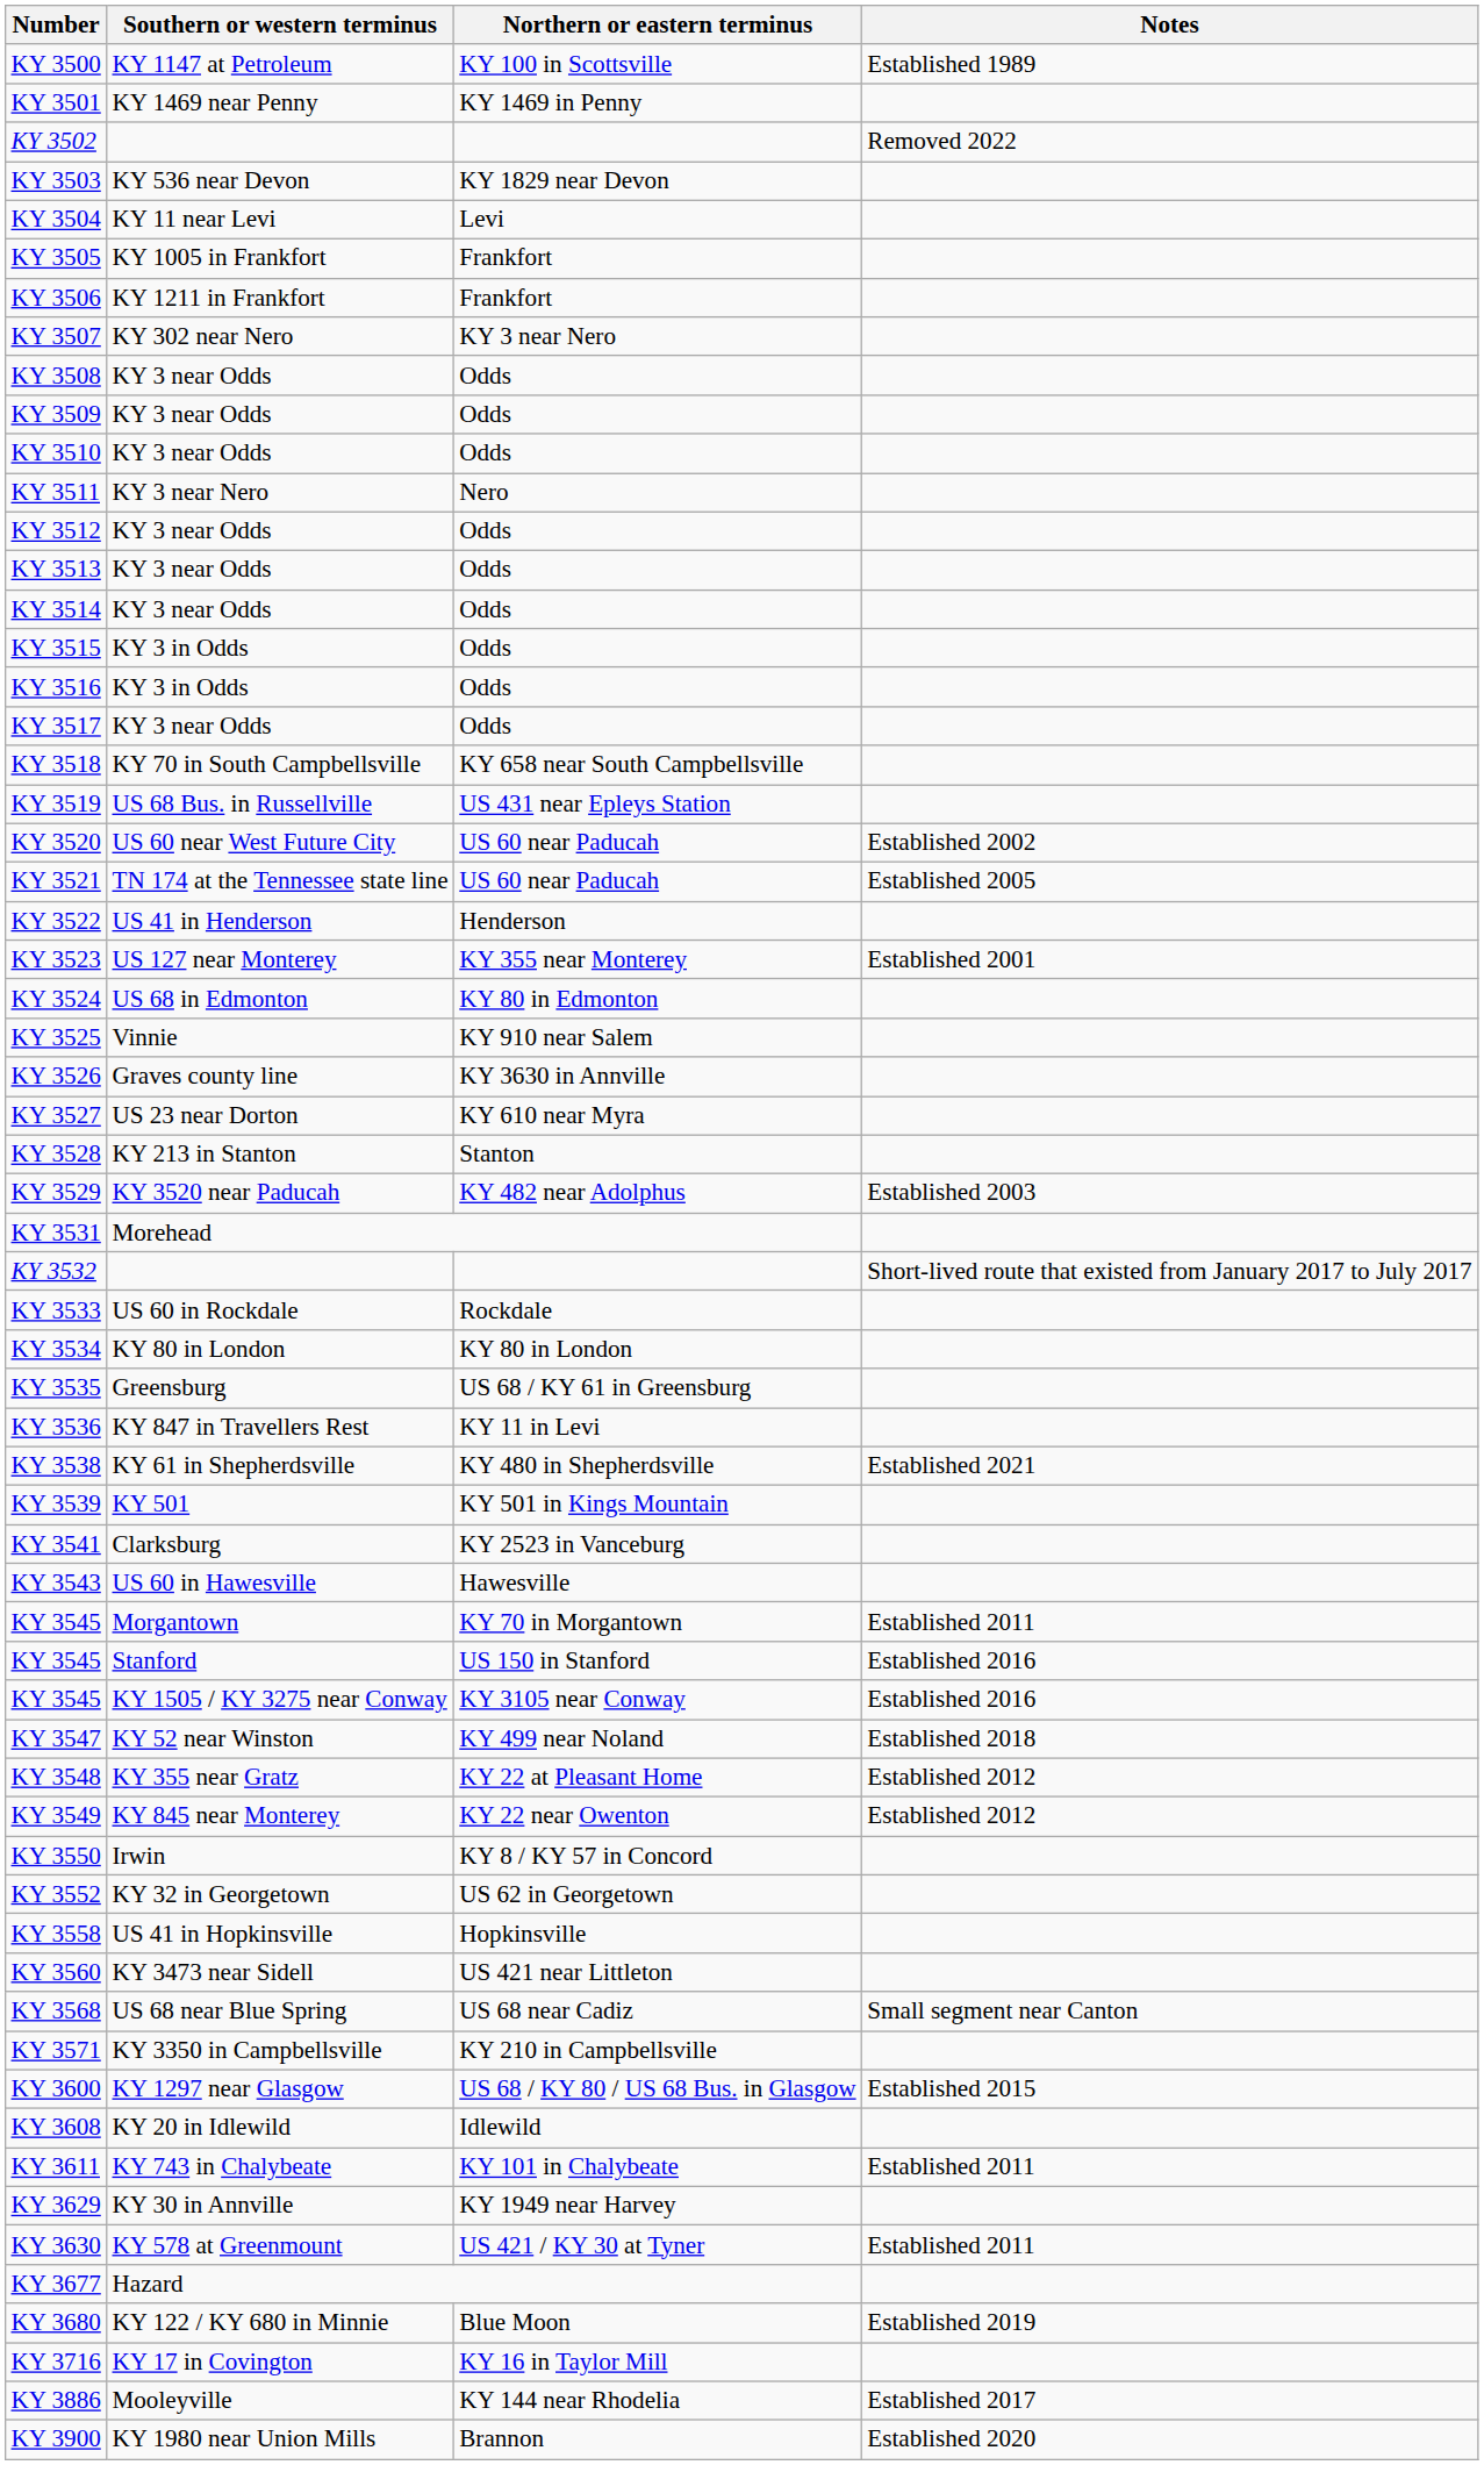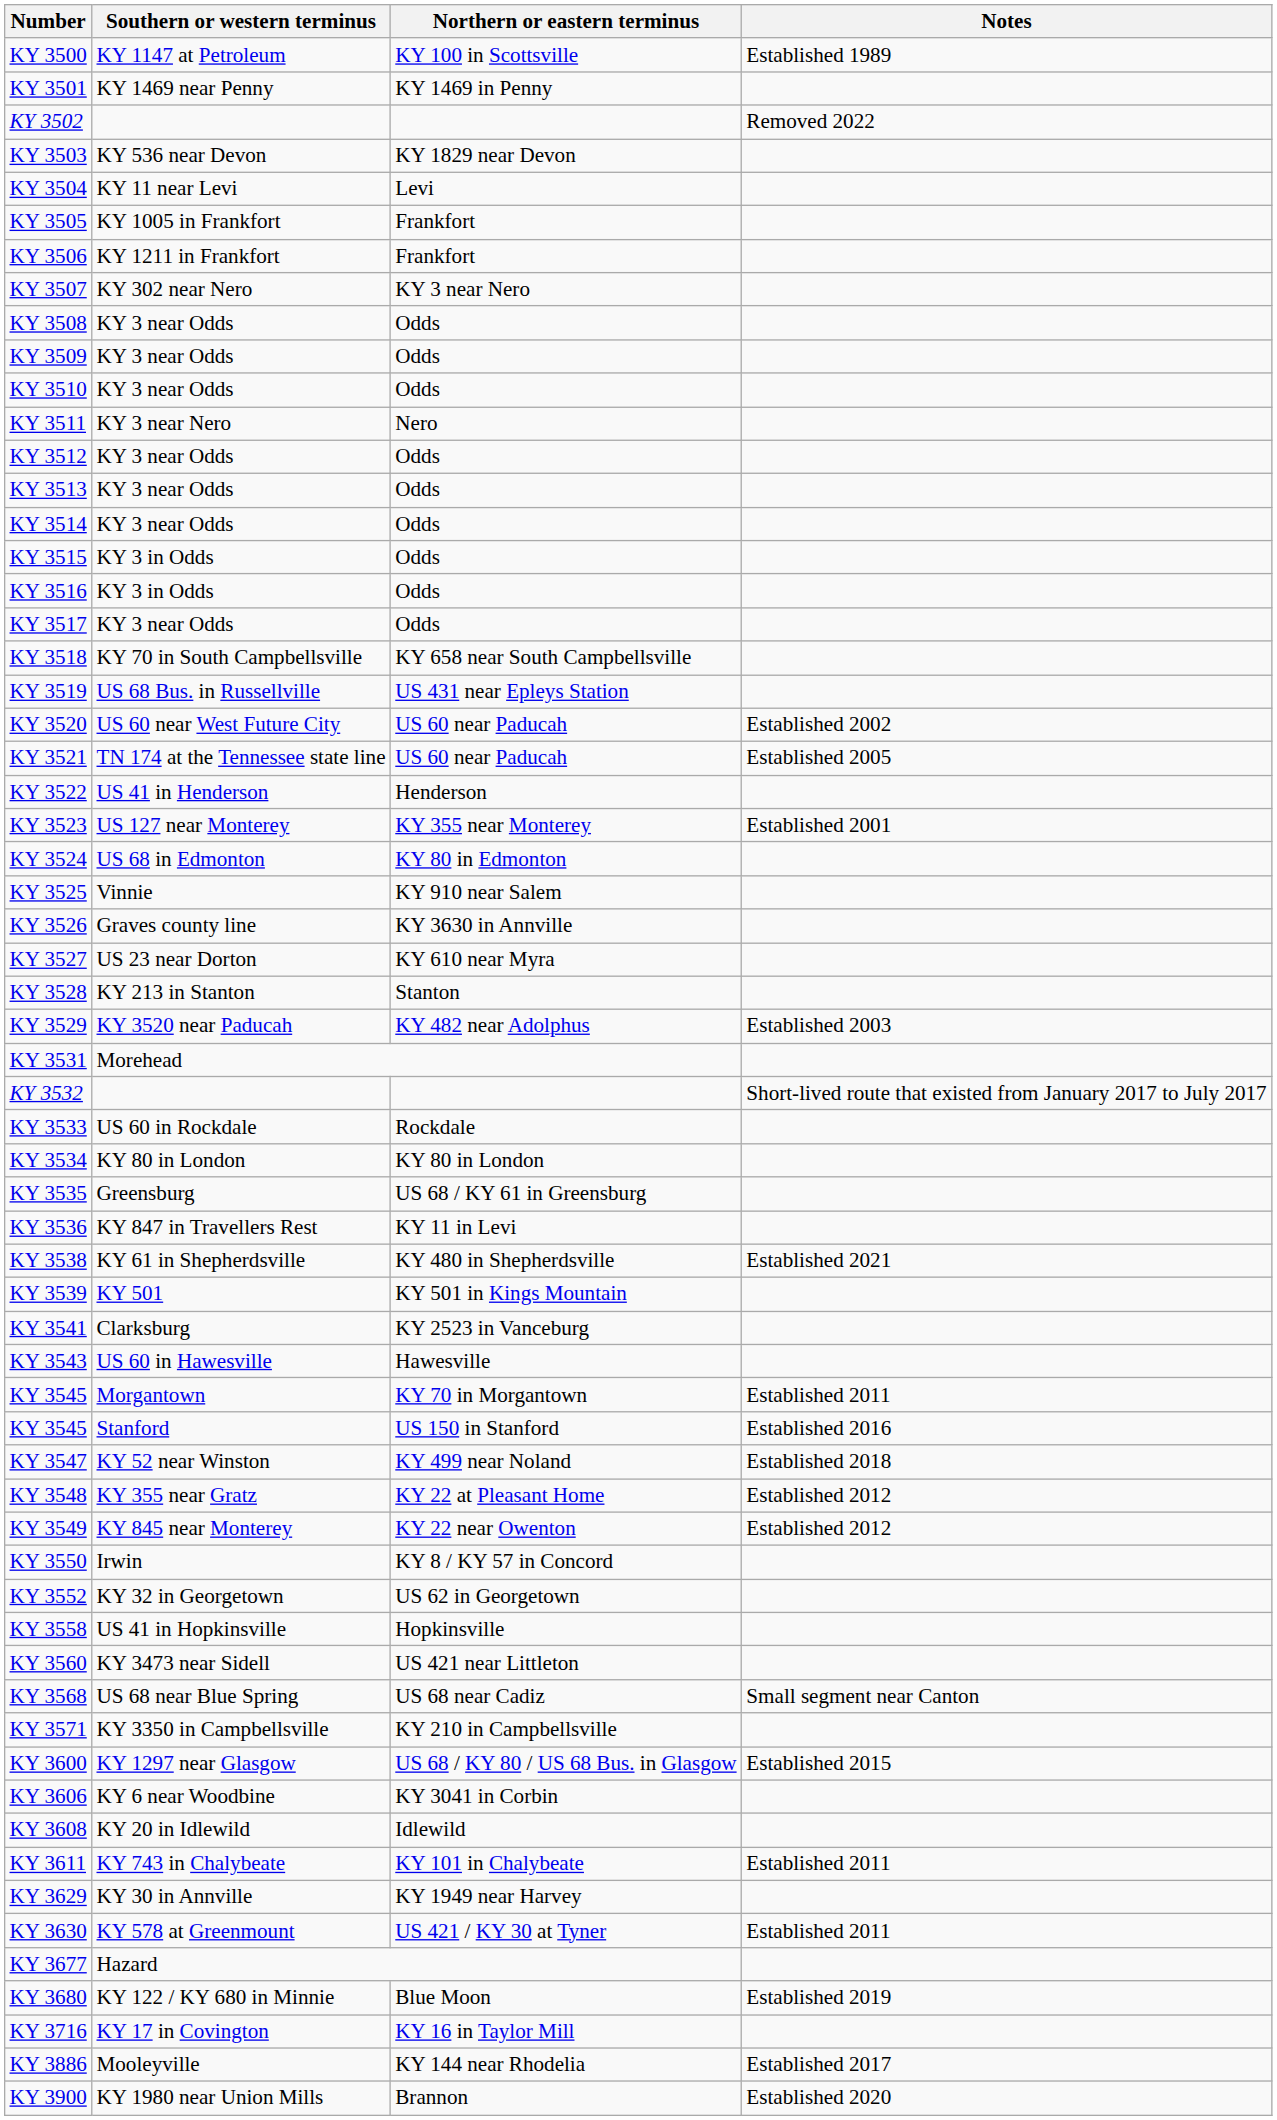- row: KY 3545 | KY 1505 / KY 3275 near Conway | KY 3105 near Conway | Established 2016
+ row: KY 3606 | KY 6 near Woodbine | KY 3041 in Corbin
